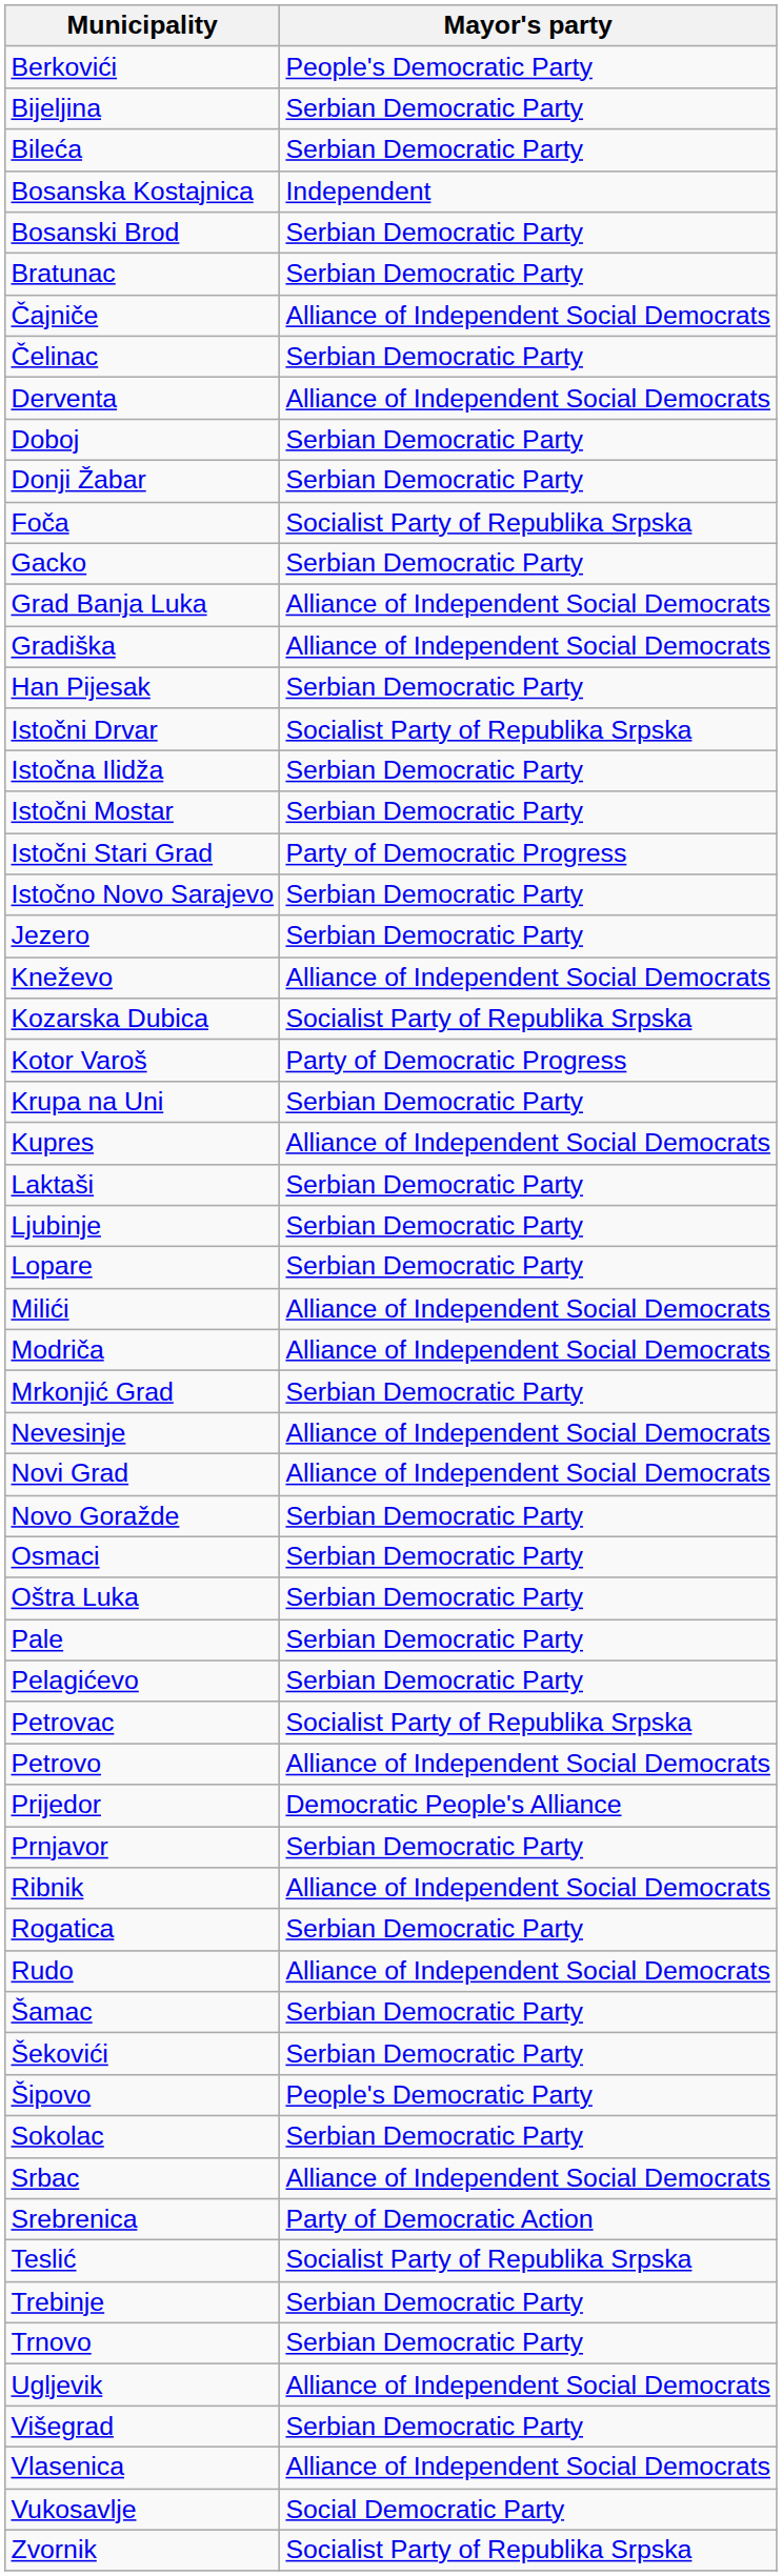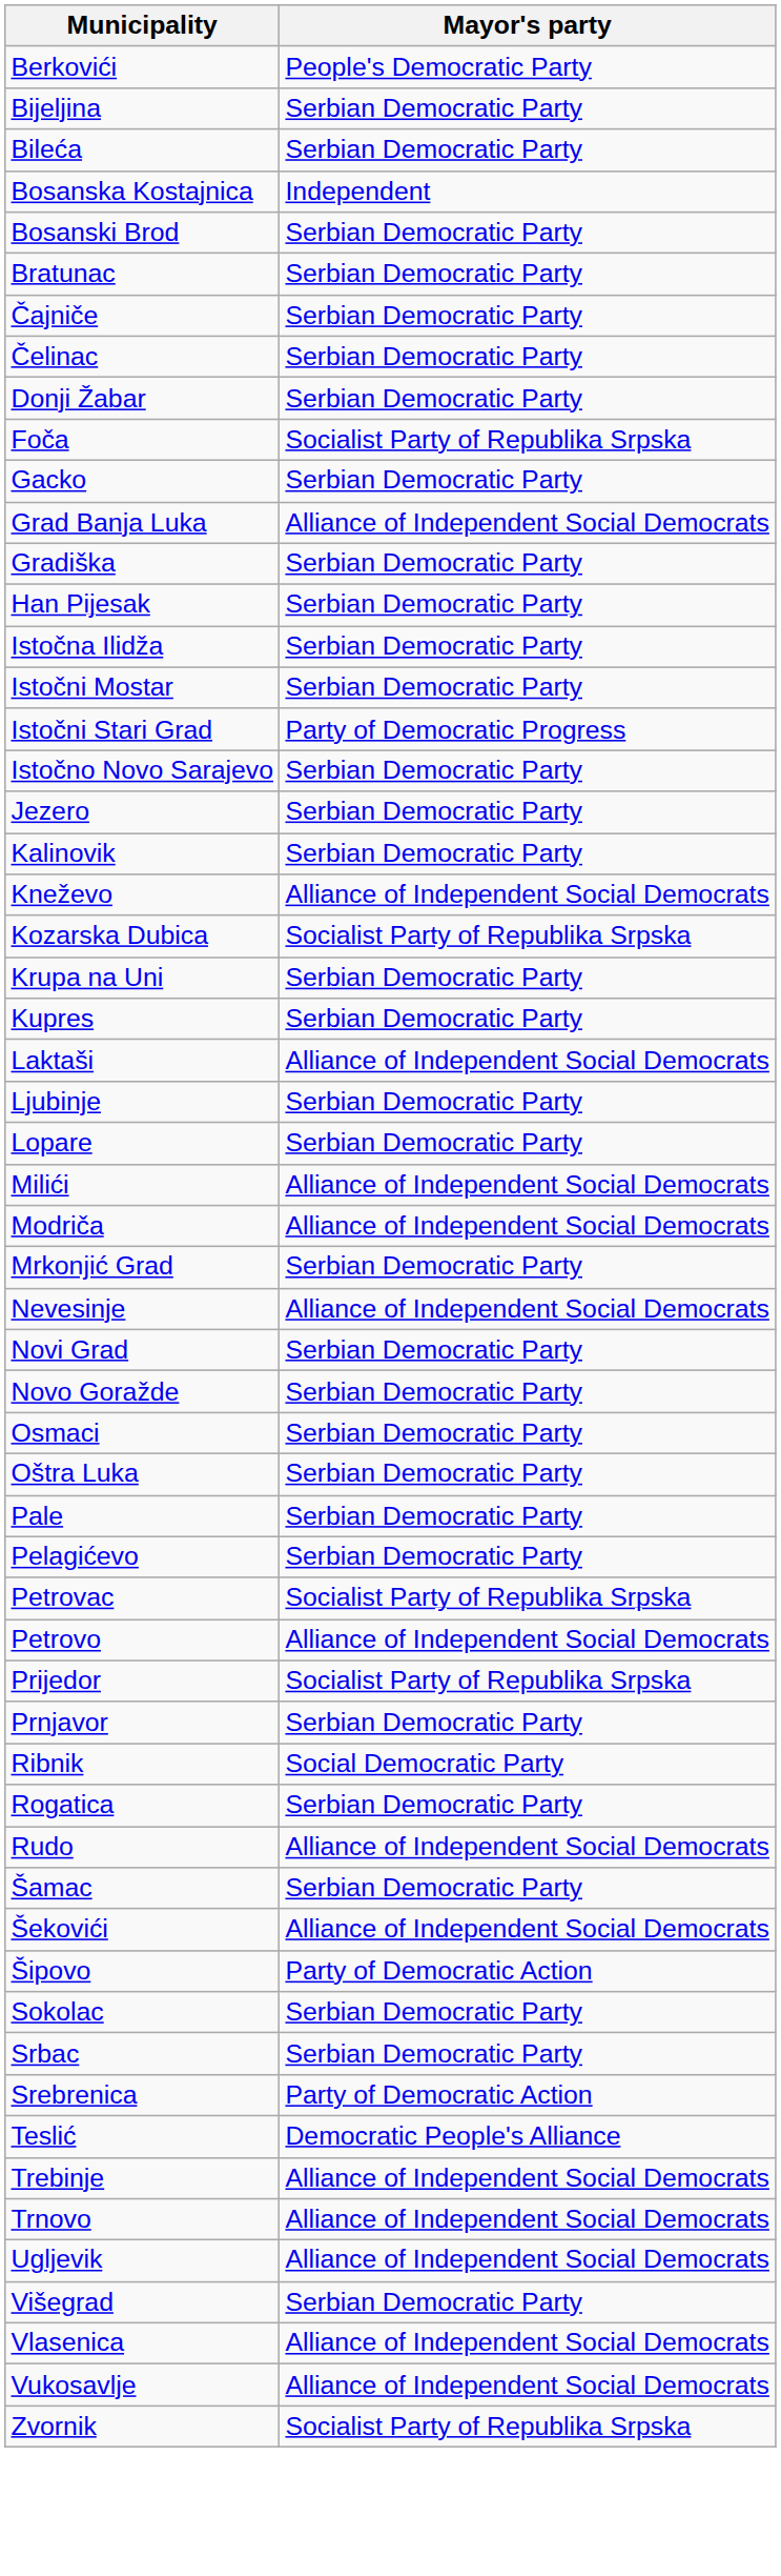Čajniče | Mayor's party: Alliance of Independent Social Democrats -> Serbian Democratic Party
- row: Derventa | Alliance of Independent Social Democrats
- row: Doboj | Serbian Democratic Party
Gradiška | Mayor's party: Alliance of Independent Social Democrats -> Serbian Democratic Party
- row: Istočni Drvar | Socialist Party of Republika Srpska
+ row: Kalinovik | Serbian Democratic Party
- row: Kotor Varoš | Party of Democratic Progress
Kupres | Mayor's party: Alliance of Independent Social Democrats -> Serbian Democratic Party
Laktaši | Mayor's party: Serbian Democratic Party -> Alliance of Independent Social Democrats
Novi Grad | Mayor's party: Alliance of Independent Social Democrats -> Serbian Democratic Party
Prijedor | Mayor's party: Democratic People's Alliance -> Socialist Party of Republika Srpska
Ribnik | Mayor's party: Alliance of Independent Social Democrats -> Social Democratic Party
Šekovići | Mayor's party: Serbian Democratic Party -> Alliance of Independent Social Democrats
Šipovo | Mayor's party: People's Democratic Party -> Party of Democratic Action
Srbac | Mayor's party: Alliance of Independent Social Democrats -> Serbian Democratic Party
Teslić | Mayor's party: Socialist Party of Republika Srpska -> Democratic People's Alliance
Trebinje | Mayor's party: Serbian Democratic Party -> Alliance of Independent Social Democrats
Trnovo | Mayor's party: Serbian Democratic Party -> Alliance of Independent Social Democrats
Vukosavlje | Mayor's party: Social Democratic Party -> Alliance of Independent Social Democrats
